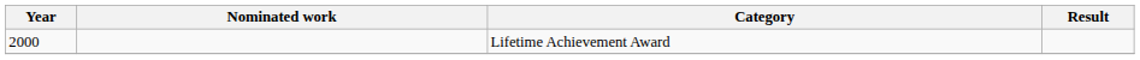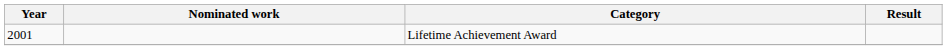Lifetime Achievement Award | Year: 2000 -> 2001
